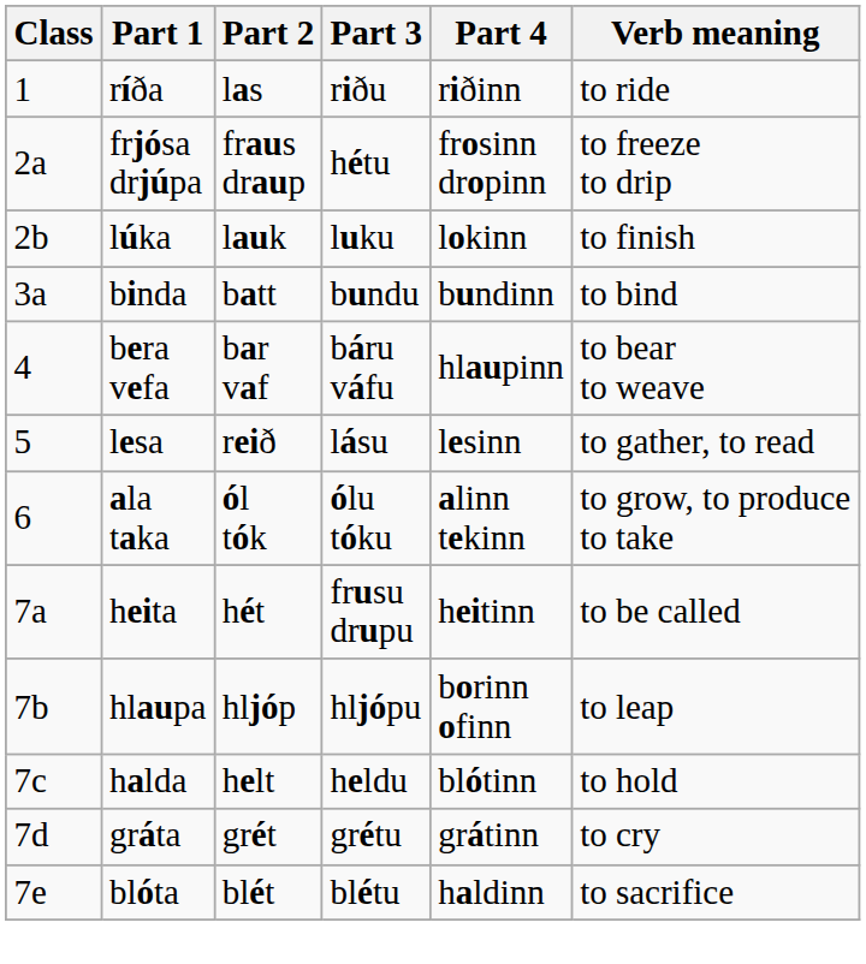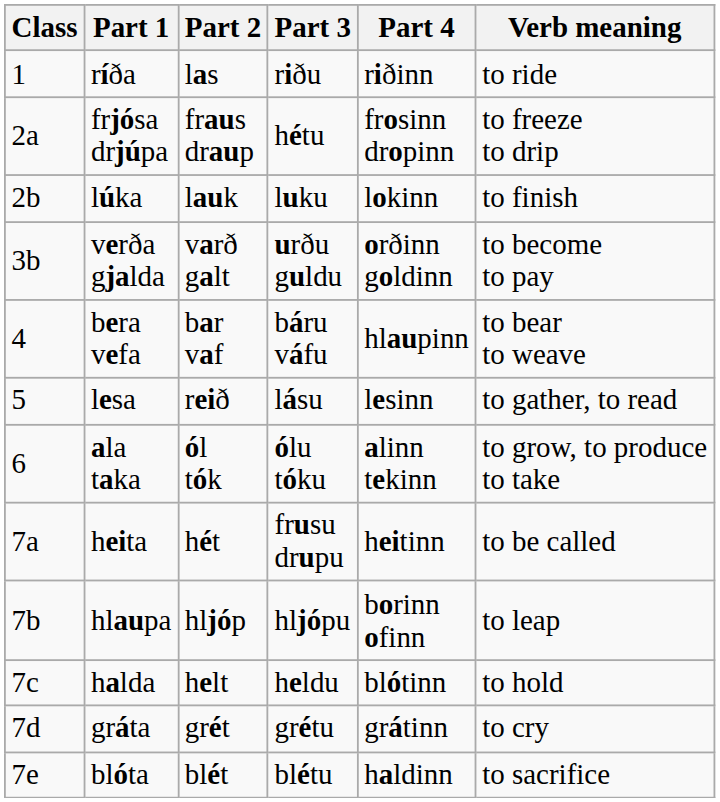- row: 3a | binda | batt | bundu | bundinn | to bind
+ row: 3b | verða gjalda | varð galt | urðu guldu | orðinn goldinn | to become to pay
